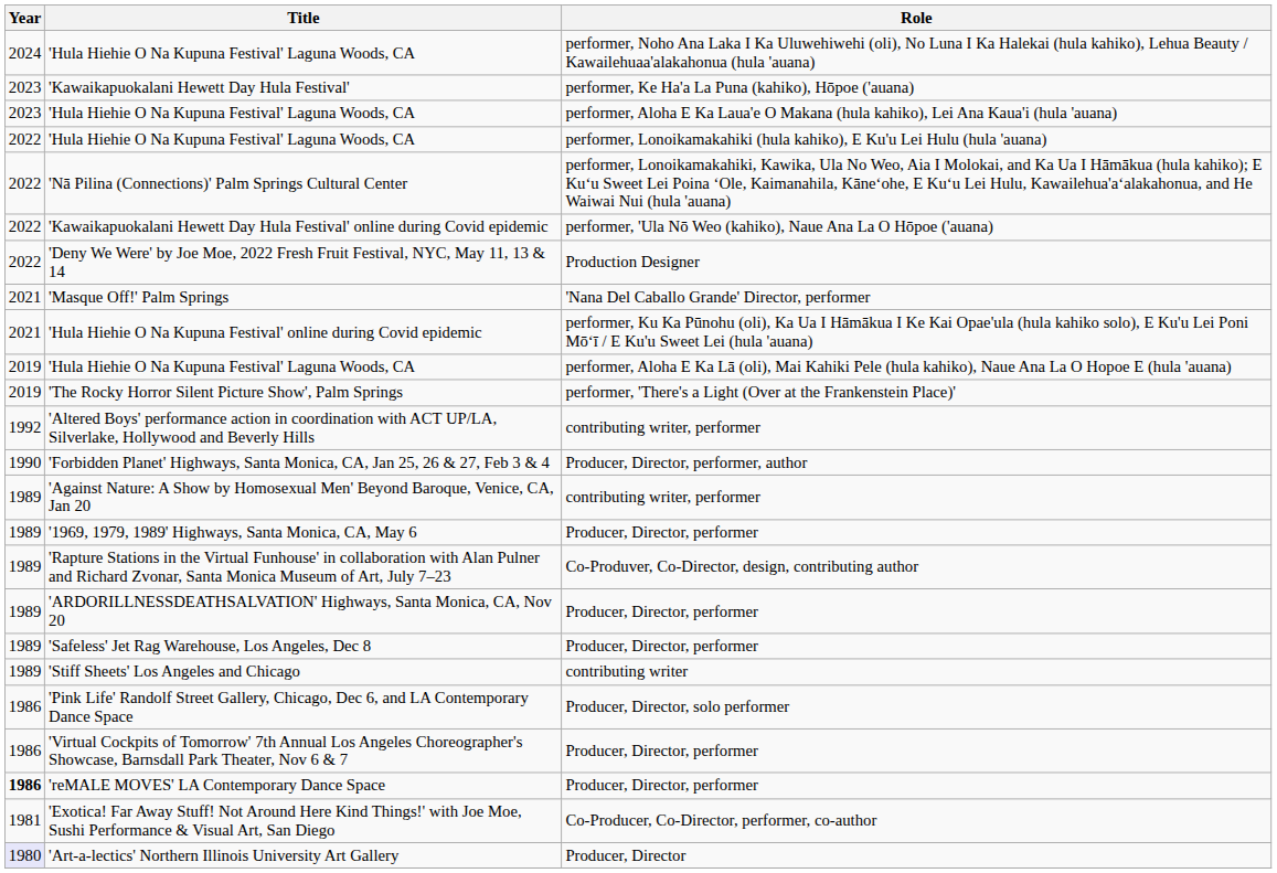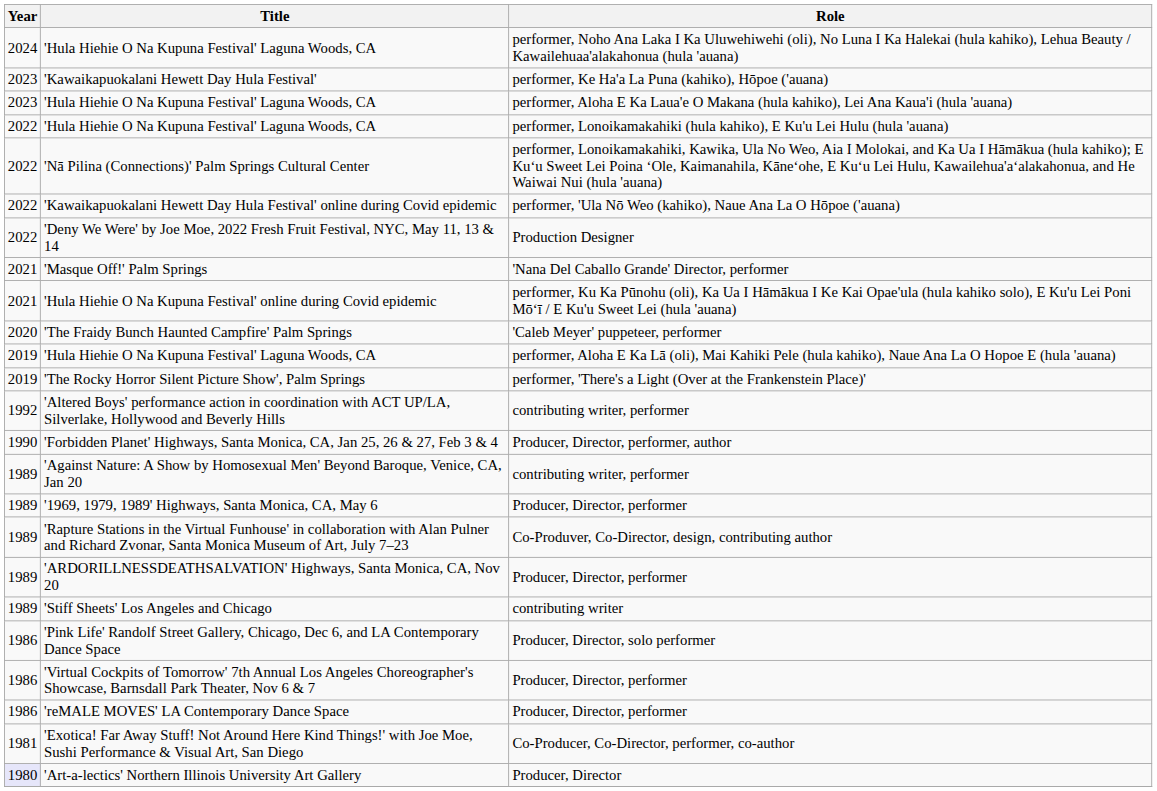+ row: 2020 | 'The Fraidy Bunch Haunted Campfire' Palm Springs | 'Caleb Meyer' puppeteer, performer
- row: 1989 | 'Safeless' Jet Rag Warehouse, Los Angeles, Dec 8 | Producer, Director, performer
'reMALE MOVES' LA Contemporary Dance Space | Year: bold -> normal
